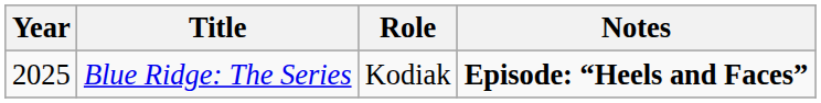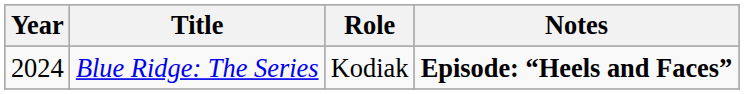Blue Ridge: The Series | Year: 2025 -> 2024
